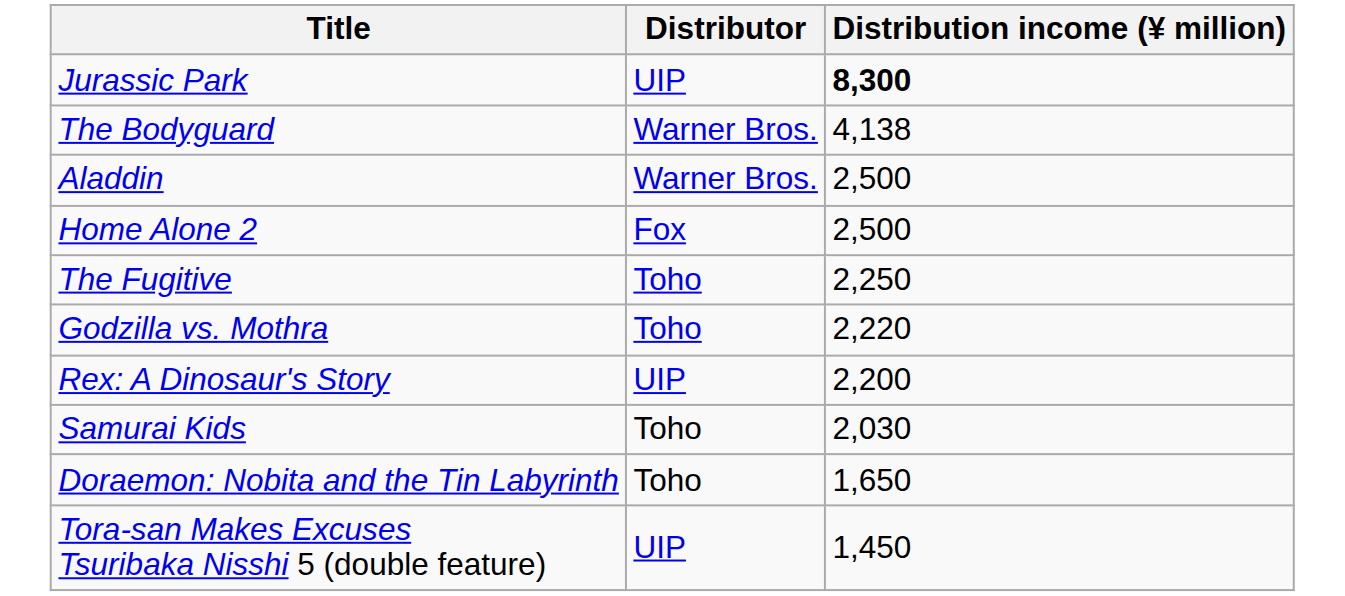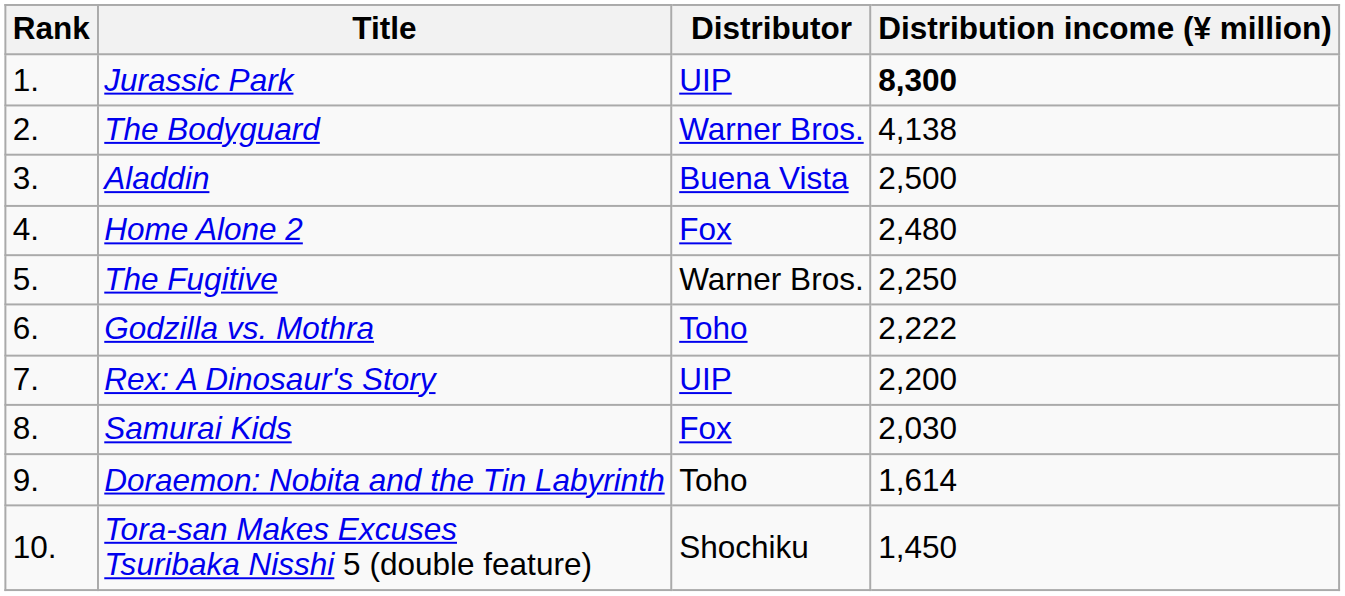+ column: Rank | 1. | 2. | 3. | 4. | 5. | 6. | 7. | 8. | 9. | 10.
Aladdin | Distributor: Warner Bros. -> Buena Vista
Home Alone 2 | Distribution income (¥ million): 2,500 -> 2,480
The Fugitive | Distributor: Toho -> Warner Bros.
Godzilla vs. Mothra | Distribution income (¥ million): 2,220 -> 2,222
Samurai Kids | Distributor: Toho -> Fox
Doraemon: Nobita and the Tin Labyrinth | Distribution income (¥ million): 1,650 -> 1,614
Tora-san Makes Excuses Tsuribaka Nisshi 5 (double feature) | Distributor: UIP -> Shochiku
